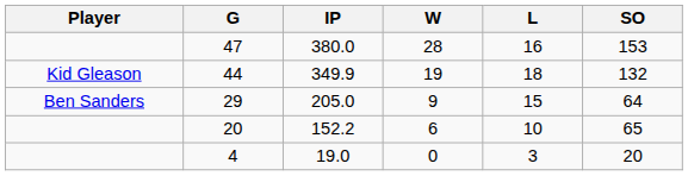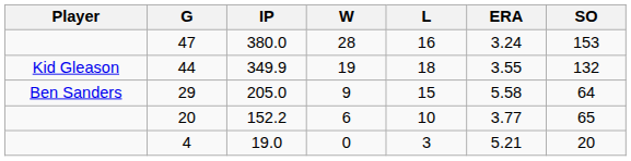+ column: ERA | 3.24 | 3.55 | 5.58 | 3.77 | 5.21
